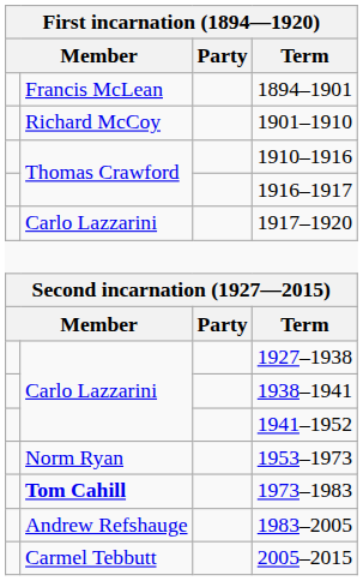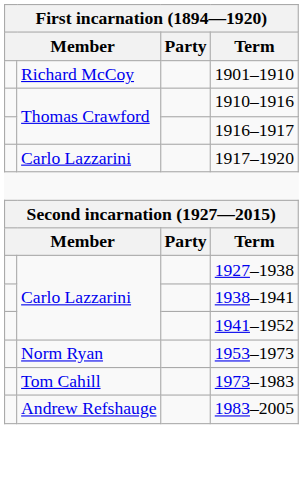- row: Francis McLean | 1894–1901
1973–1983 | column 2: bold -> normal
- row: Carmel Tebbutt | 2005–2015
